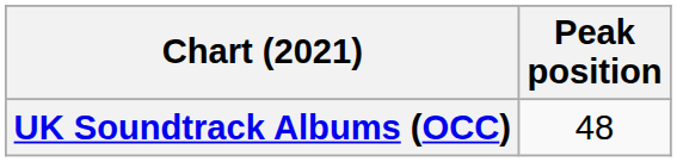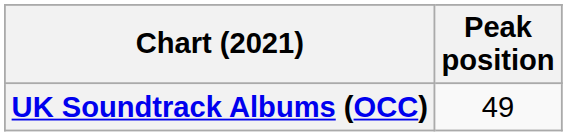UK Soundtrack Albums (OCC) | Peak position: 48 -> 49
